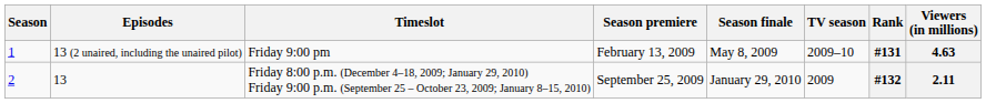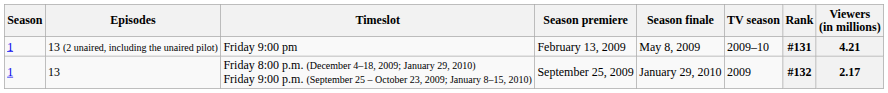13 (2 unaired, including the unaired pilot) | Viewers (in millions): 4.63 -> 4.21
13 | Season: 2 -> 1
13 | Viewers (in millions): 2.11 -> 2.17
